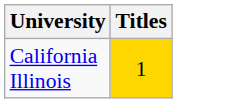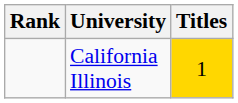+ column: Rank
